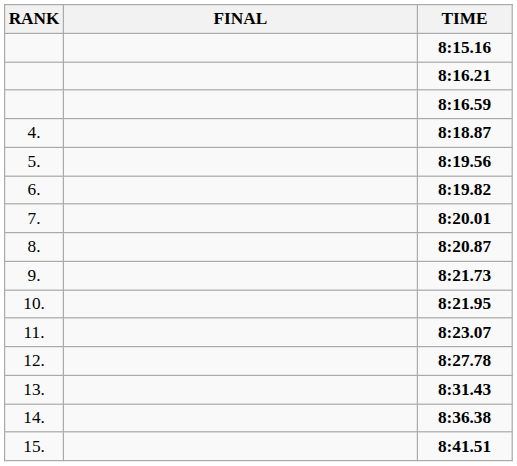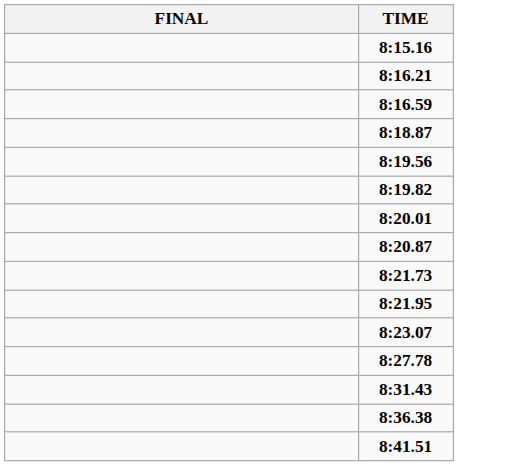- column: RANK | 4. | 5. | 6. | 7. | 8. | 9. | 10. | 11. | 12. | 13. | 14. | 15.
